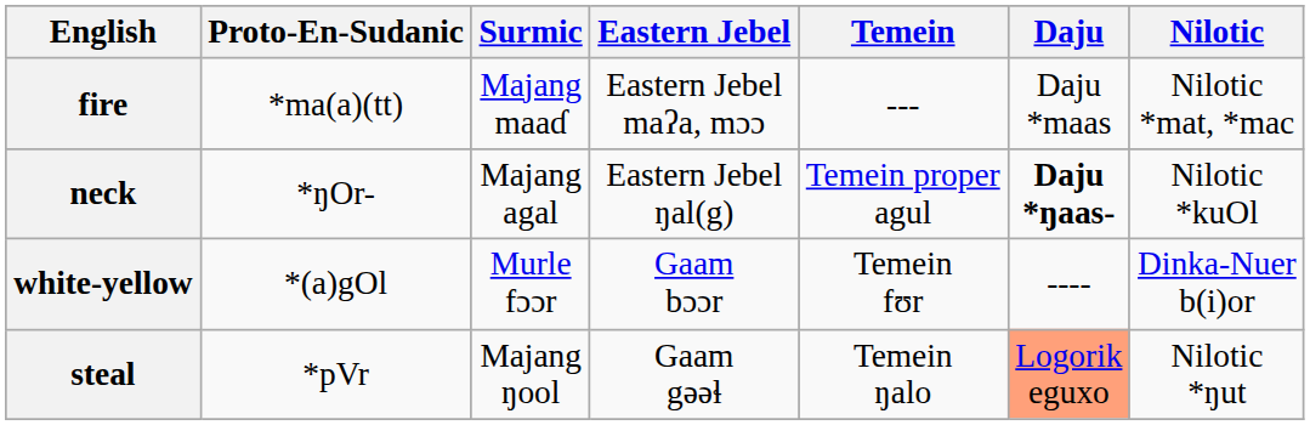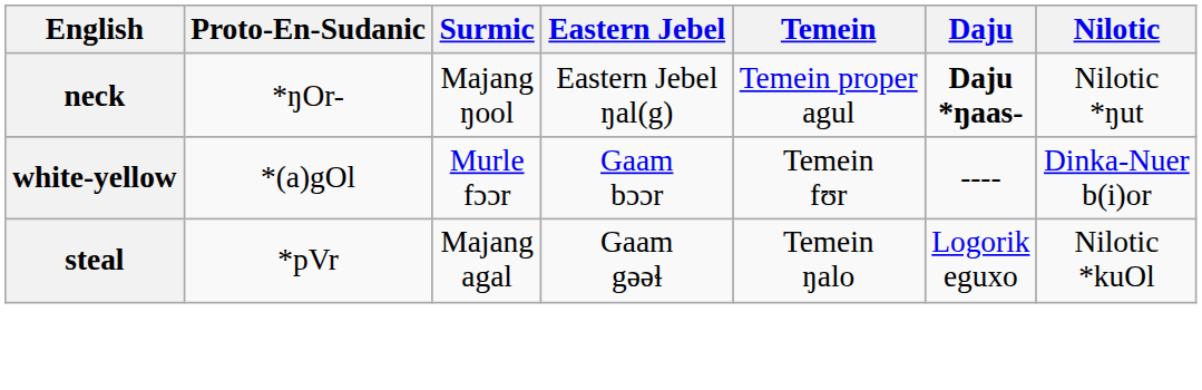- row: fire | *ma(a)(tt) | Majang maaɗ | Eastern Jebel maʔa, mɔɔ | --- | Daju *maas | Nilotic *mat, *mac
neck | Surmic: Majang agal -> Majang ŋool
neck | Nilotic: Nilotic *kuOl -> Nilotic *ŋut
steal | Surmic: Majang ŋool -> Majang agal
steal | Daju: lightsalmon background -> no background
steal | Nilotic: Nilotic *ŋut -> Nilotic *kuOl
